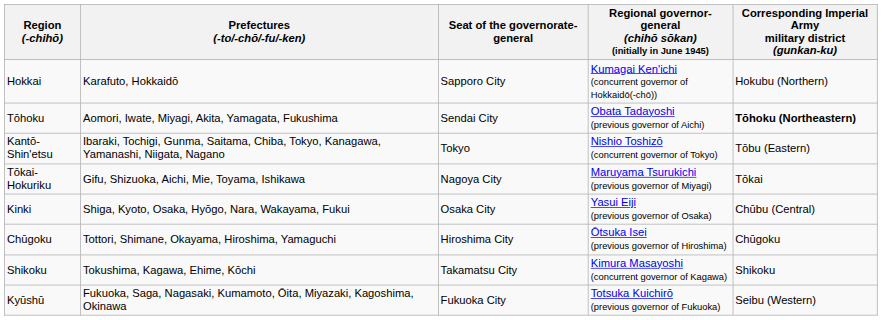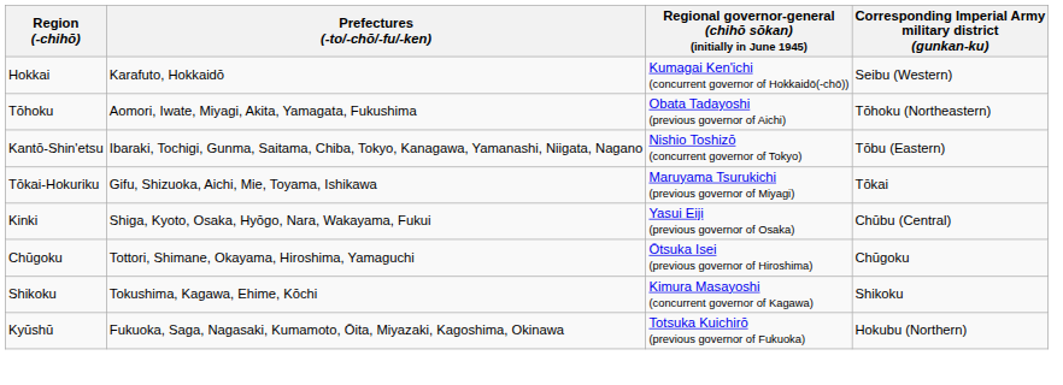- column: Seat of the governorate-general | Sapporo City | Sendai City | Tokyo | Nagoya City | Osaka City | Hiroshima City | Takamatsu City | Fukuoka City
Hokkai | Corresponding Imperial Army military district (gunkan-ku): Hokubu (Northern) -> Seibu (Western)
Tōhoku | Corresponding Imperial Army military district (gunkan-ku): bold -> normal
Kyūshū | Corresponding Imperial Army military district (gunkan-ku): Seibu (Western) -> Hokubu (Northern)
